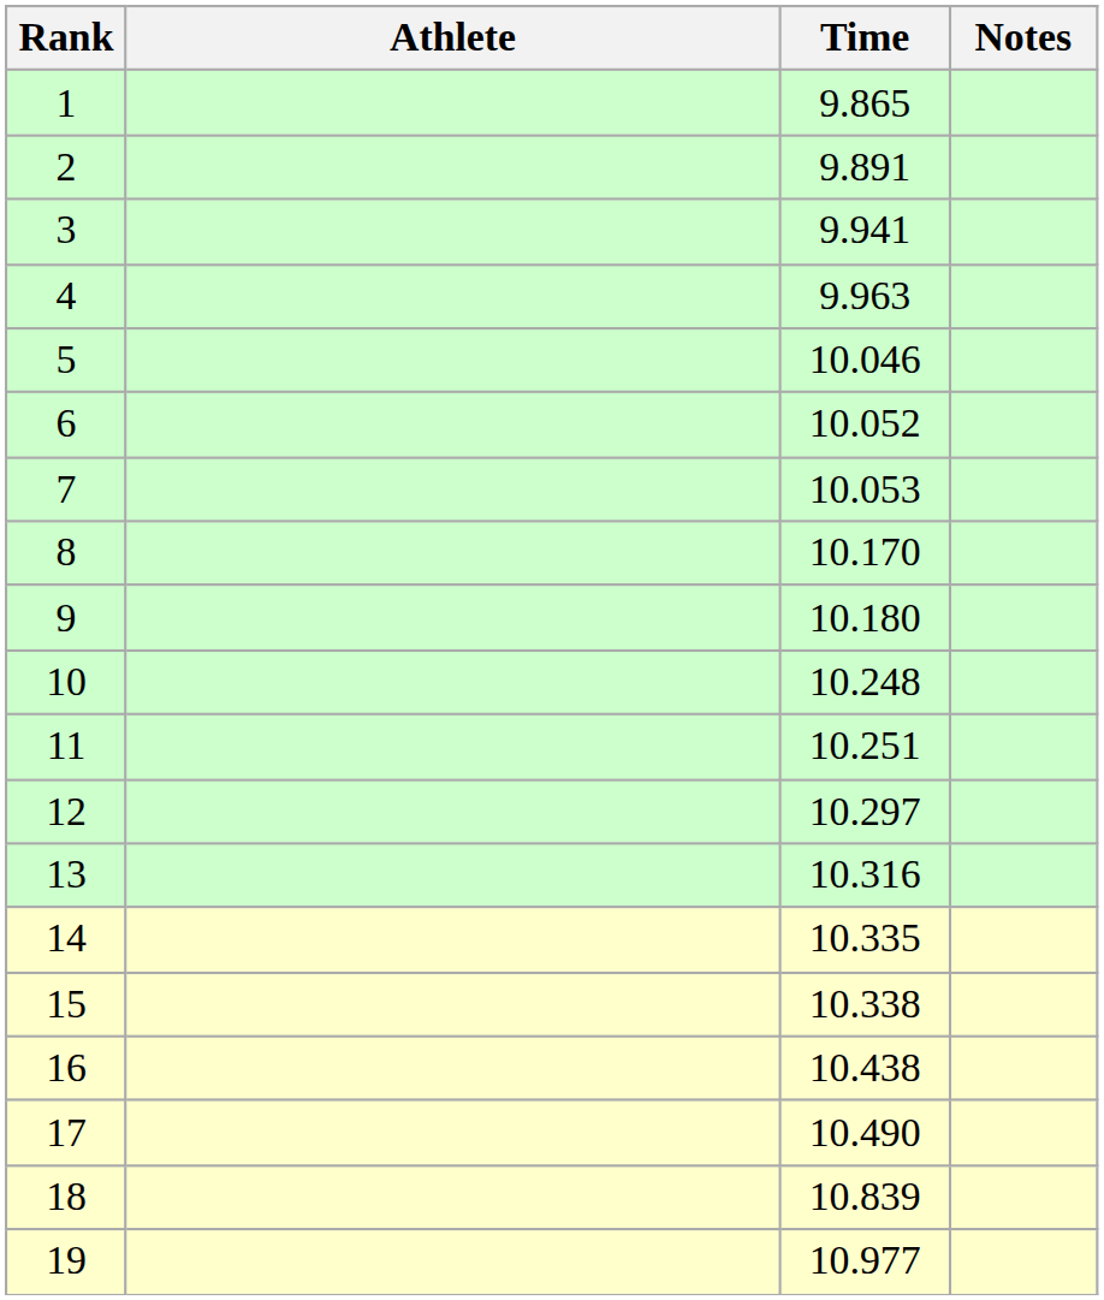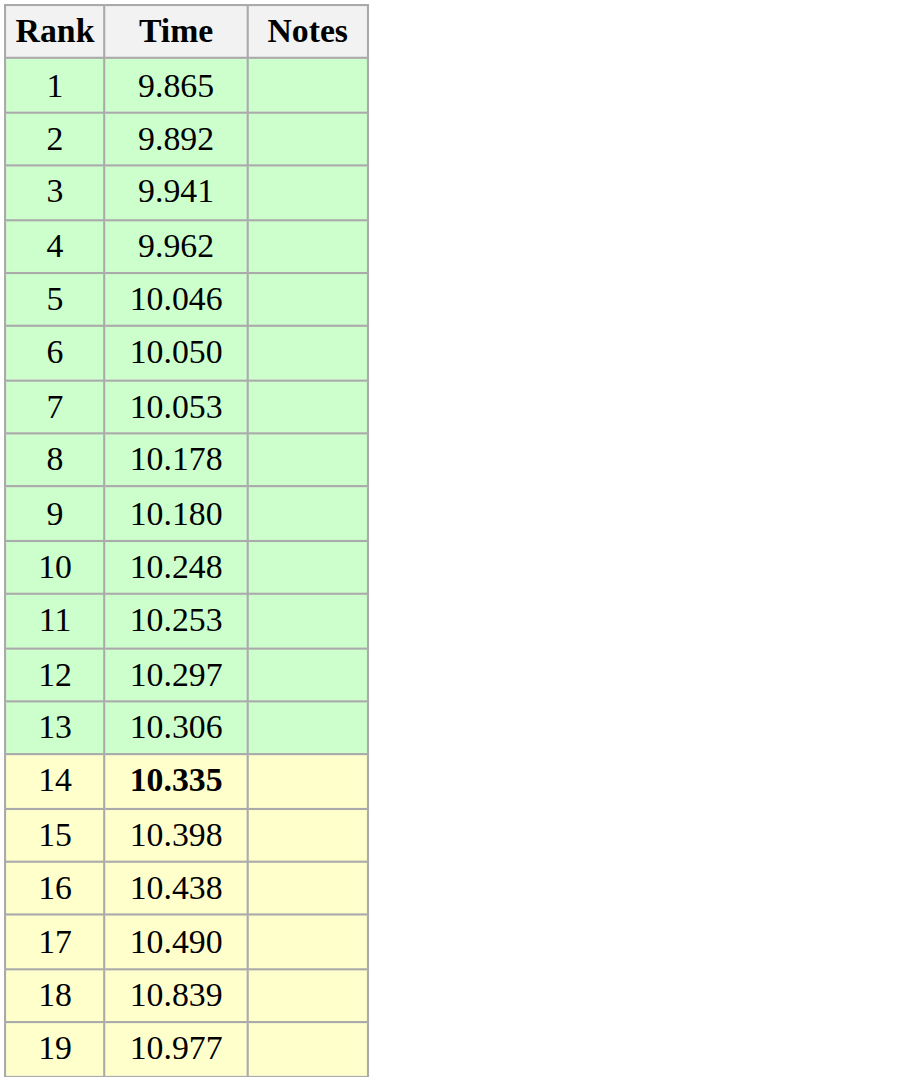- column: Athlete
2 | Time: 9.891 -> 9.892
4 | Time: 9.963 -> 9.962
6 | Time: 10.052 -> 10.050
8 | Time: 10.170 -> 10.178
11 | Time: 10.251 -> 10.253
13 | Time: 10.316 -> 10.306
14 | Time: normal -> bold
15 | Time: 10.338 -> 10.398
